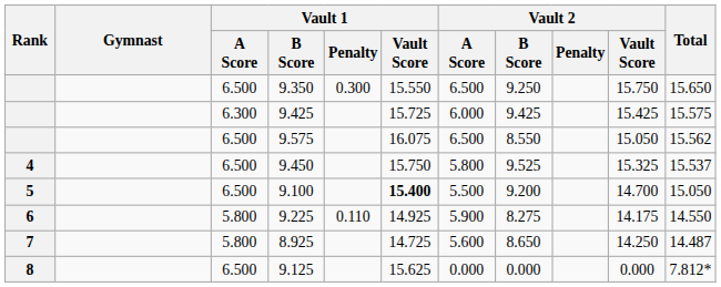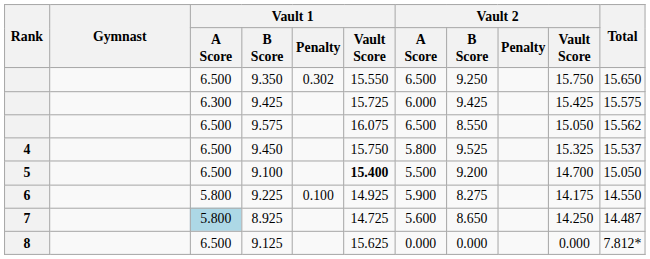9.350 | Vault 1 / Penalty: 0.300 -> 0.302
9.225 | Vault 1 / Penalty: 0.110 -> 0.100
8.925 | Vault 1 / A Score: no background -> lightblue background
